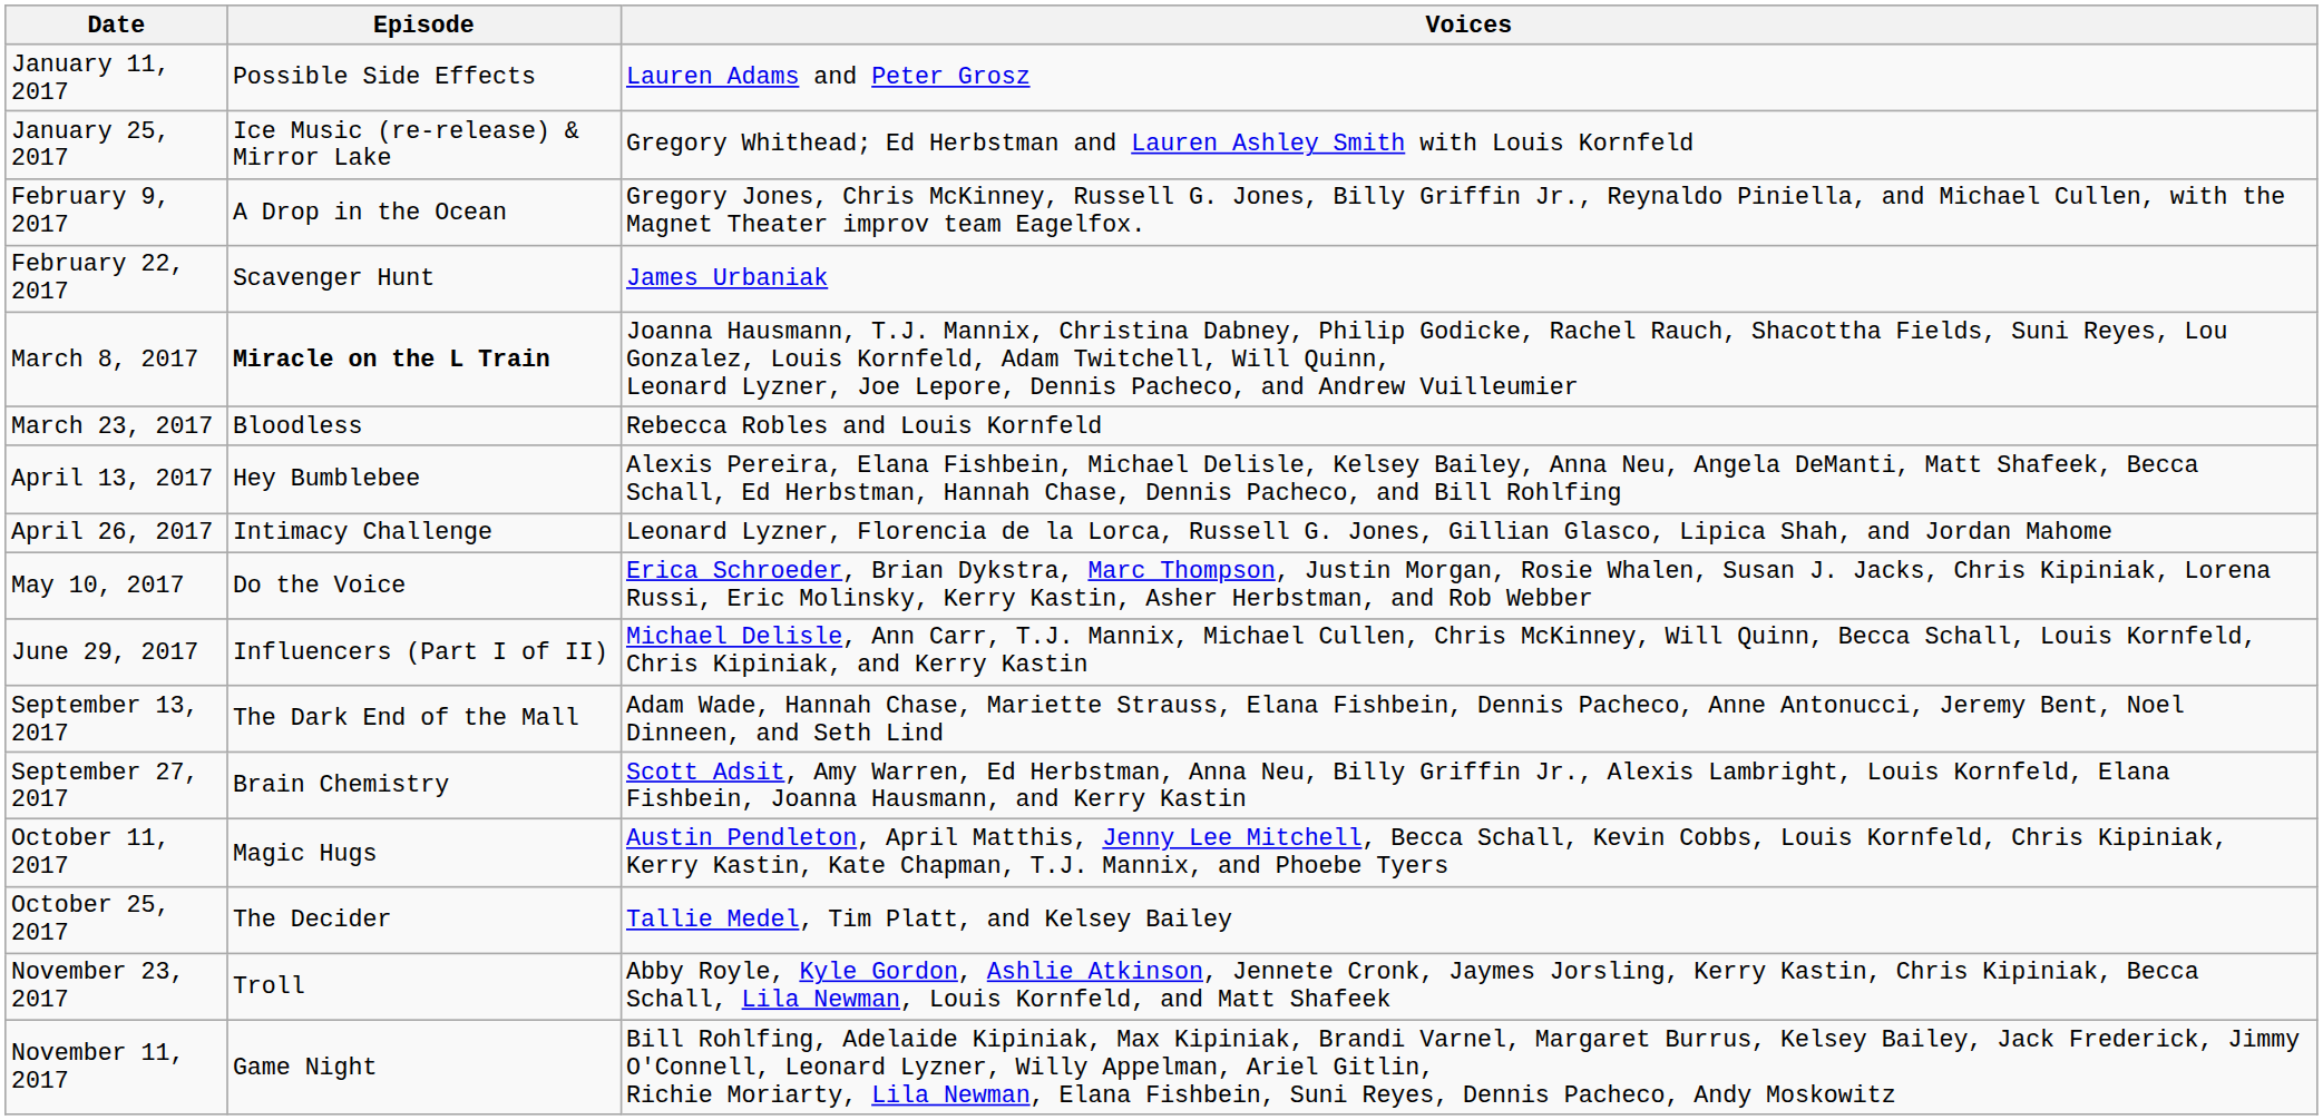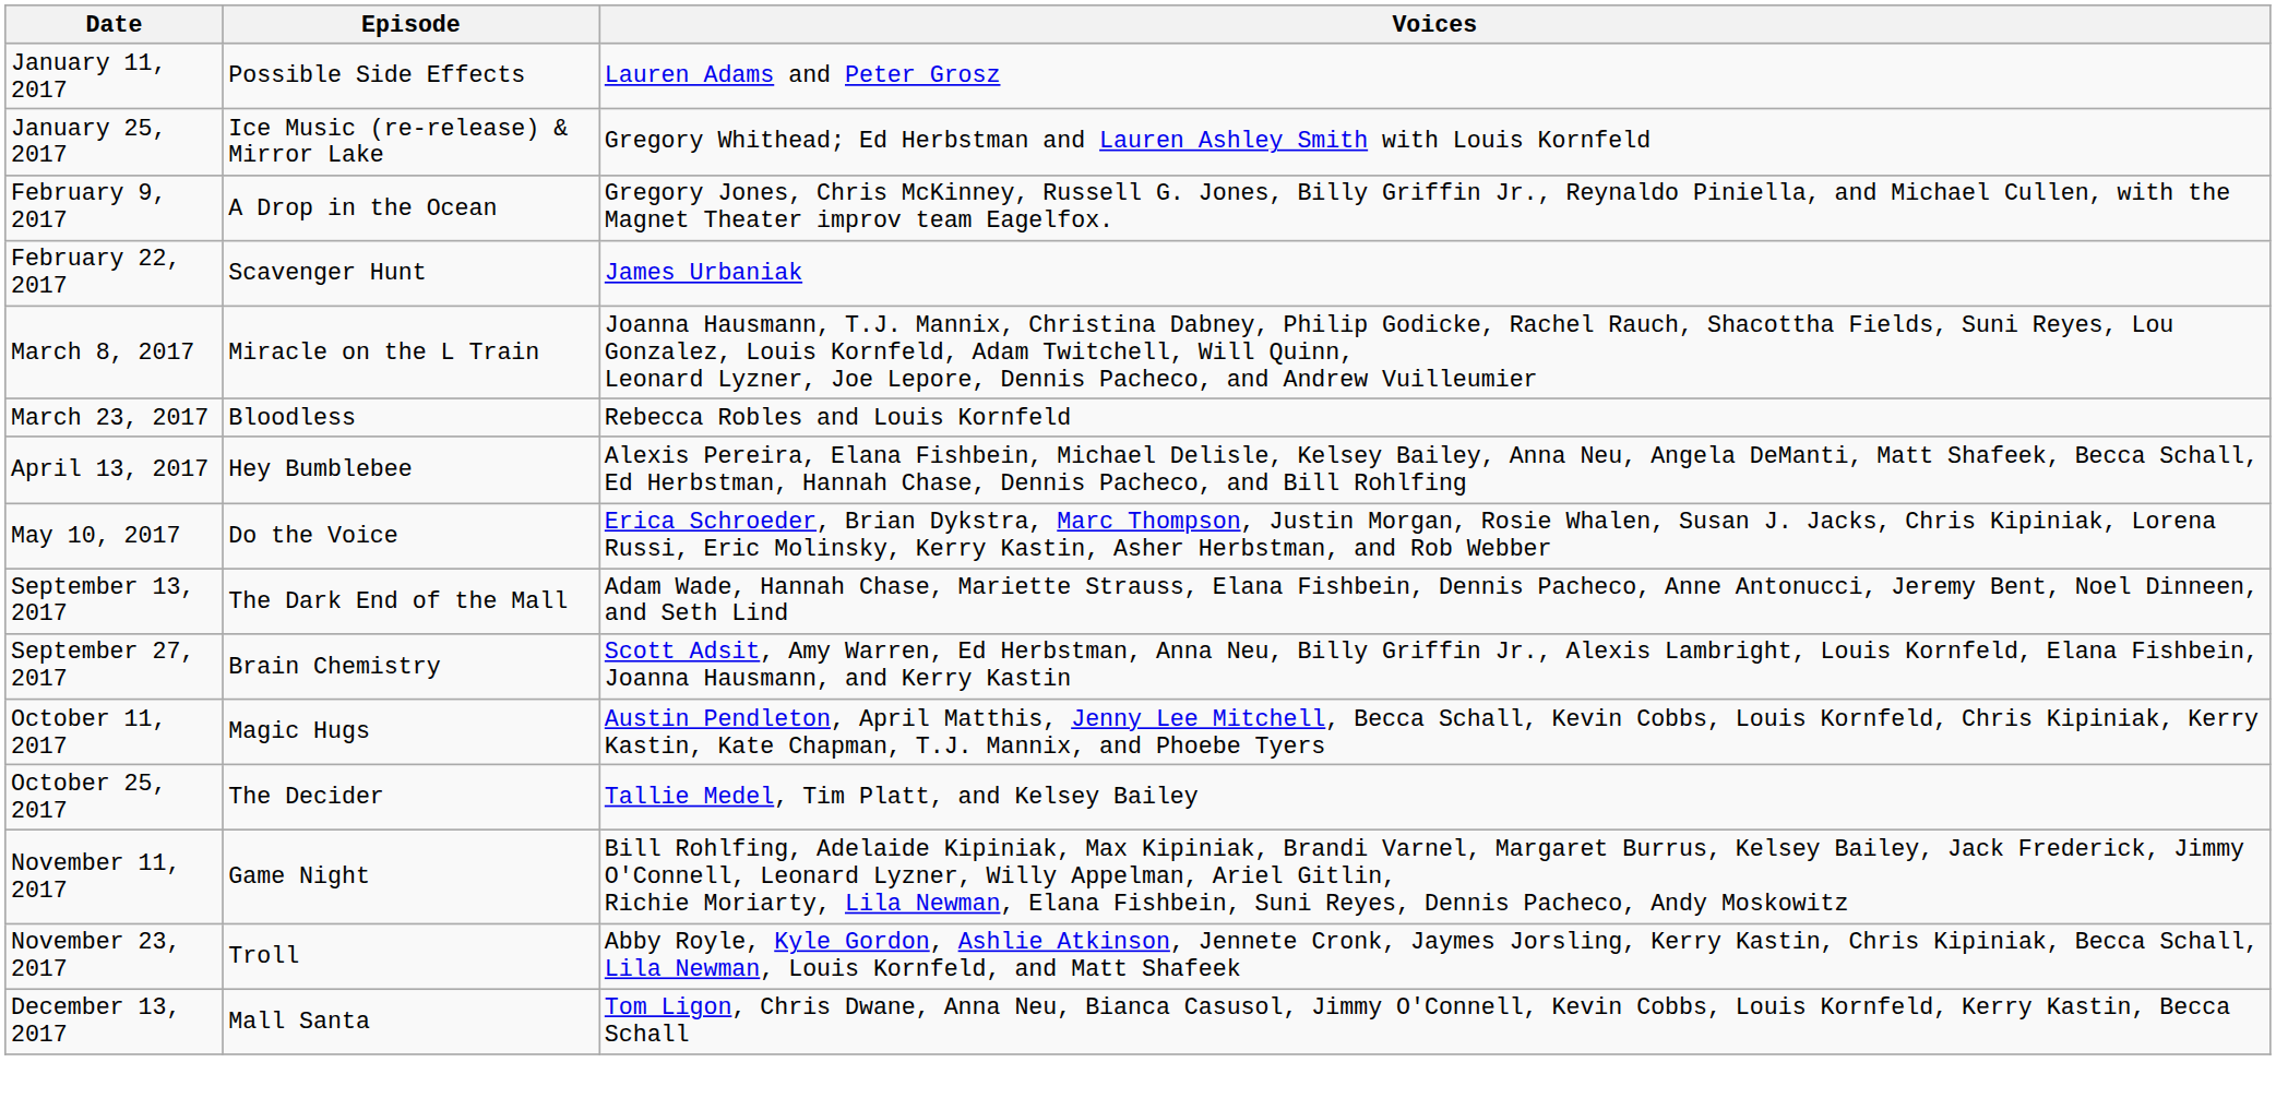March 8, 2017 | Episode: bold -> normal
- row: April 26, 2017 | Intimacy Challenge | Leonard Lyzner, Florencia de la Lorca, Russell G. Jones, Gillian Glasco, Lipica Shah, and Jordan Mahome
- row: June 29, 2017 | Influencers (Part I of II) | Michael Delisle, Ann Carr, T.J. Mannix, Michael Cullen, Chris McKinney, Will Quinn, Becca Schall, Louis Kornfeld, Chris Kipiniak, and Kerry Kastin
rows swapped: November 11, 2017 <-> November 23, 2017
+ row: December 13, 2017 | Mall Santa | Tom Ligon, Chris Dwane, Anna Neu, Bianca Casusol, Jimmy O'Connell, Kevin Cobbs, Louis Kornfeld, Kerry Kastin, Becca Schall
